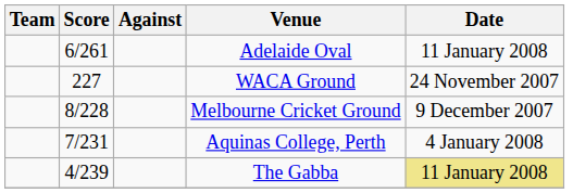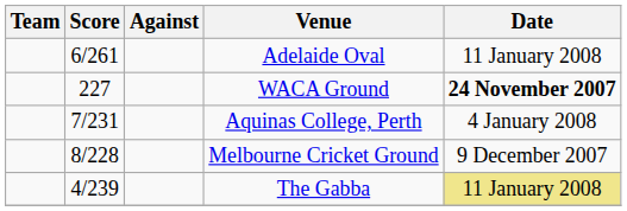WACA Ground | Date: normal -> bold
rows swapped: Aquinas College, Perth <-> Melbourne Cricket Ground
